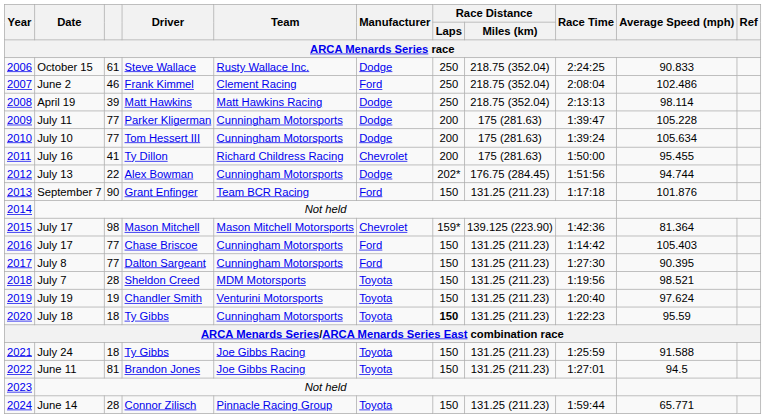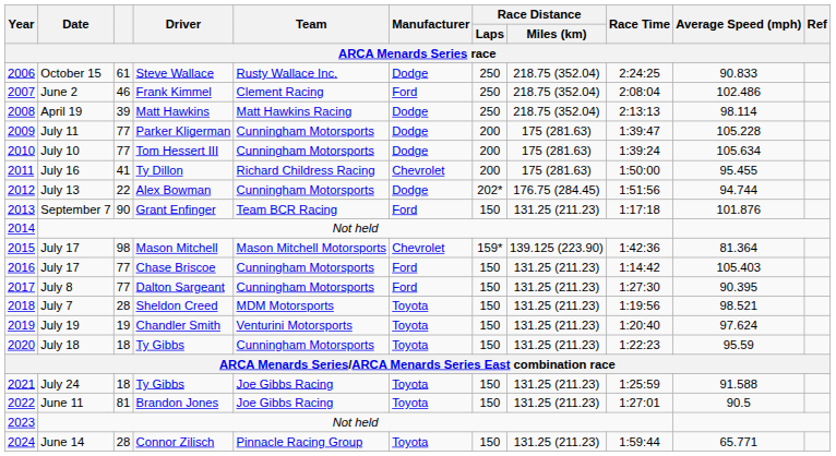2020 | Race Distance / Laps: bold -> normal
2022 | Average Speed (mph): 94.5 -> 90.5
